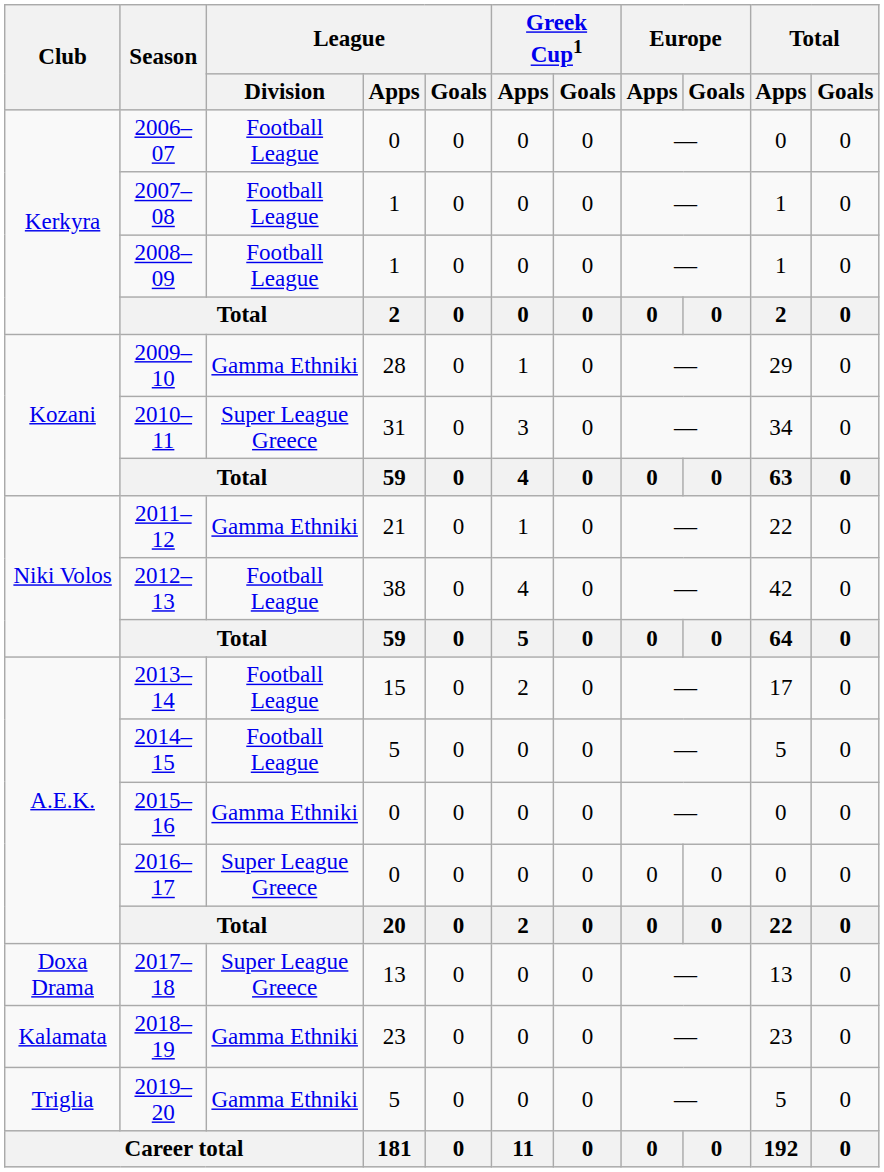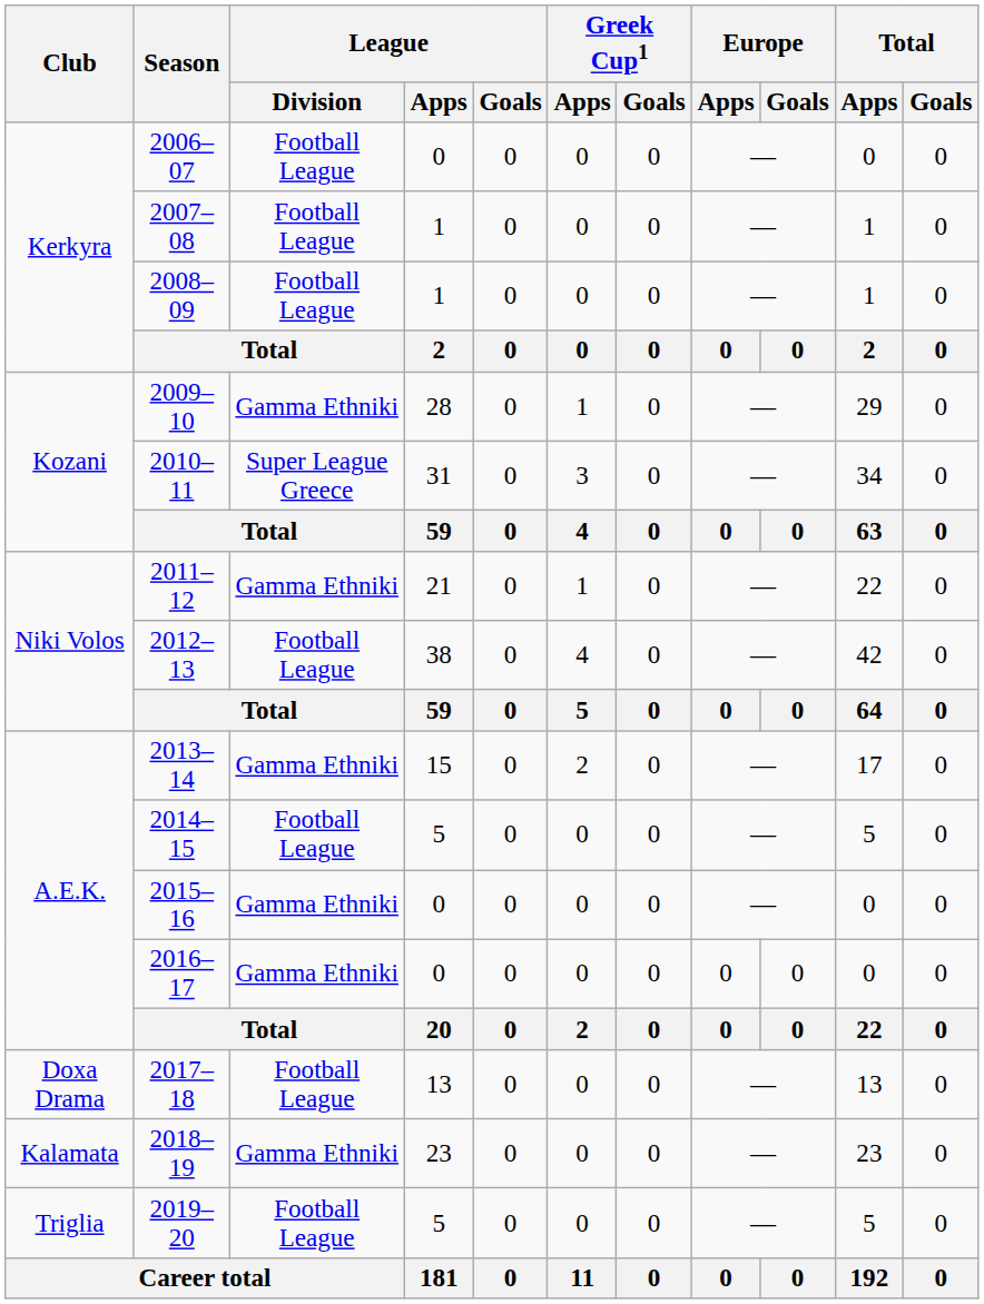2013–14 | League / Division: Football League -> Gamma Ethniki
2016–17 | League / Division: Super League Greece -> Gamma Ethniki
2017–18 | League / Division: Super League Greece -> Football League
2019–20 | League / Division: Gamma Ethniki -> Football League
